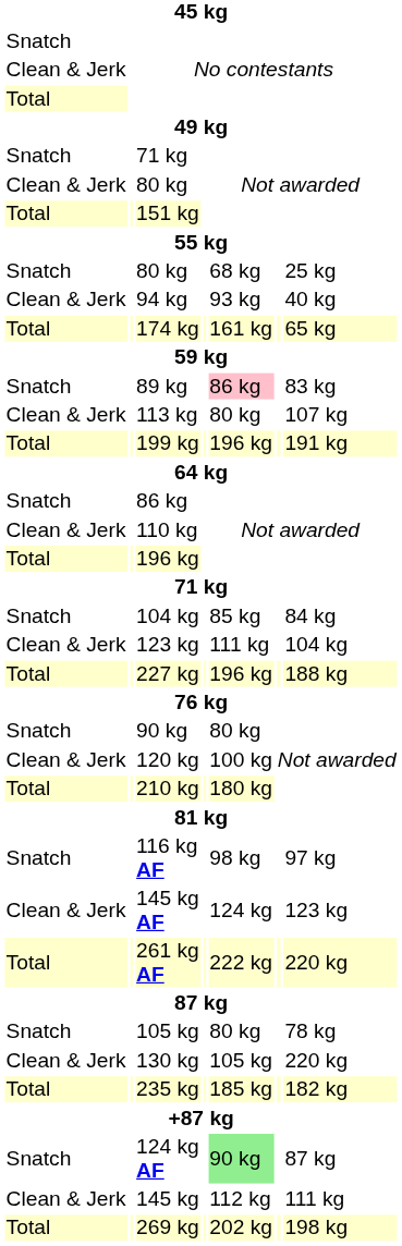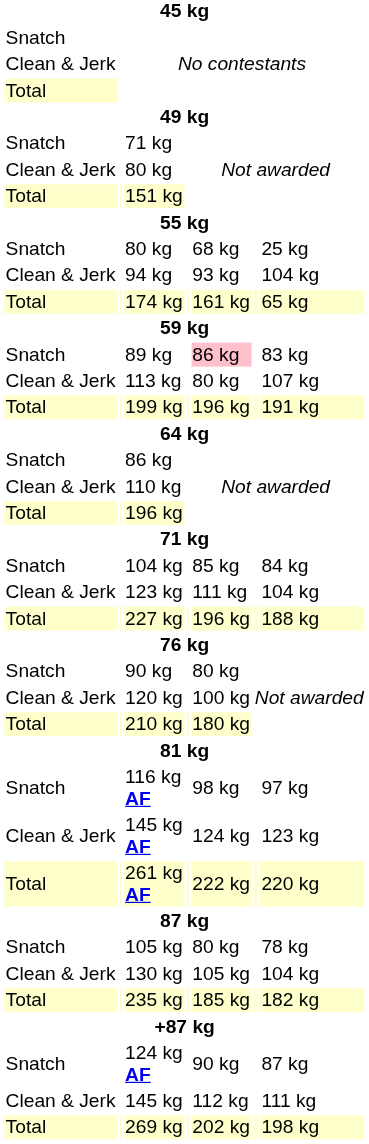94 kg | column 7: 40 kg -> 104 kg
130 kg | column 7: 220 kg -> 104 kg
124 kg AF | column 5: lightgreen background -> no background
